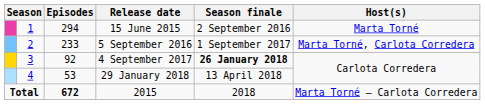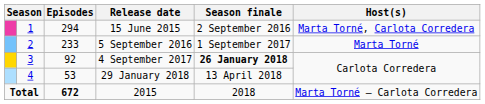15 June 2015 | Host(s): Marta Torné -> Marta Torné, Carlota Corredera
5 September 2016 | Host(s): Marta Torné, Carlota Corredera -> Marta Torné
